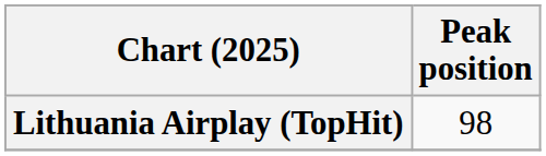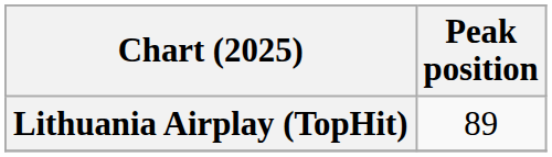Lithuania Airplay (TopHit) | Peak position: 98 -> 89
